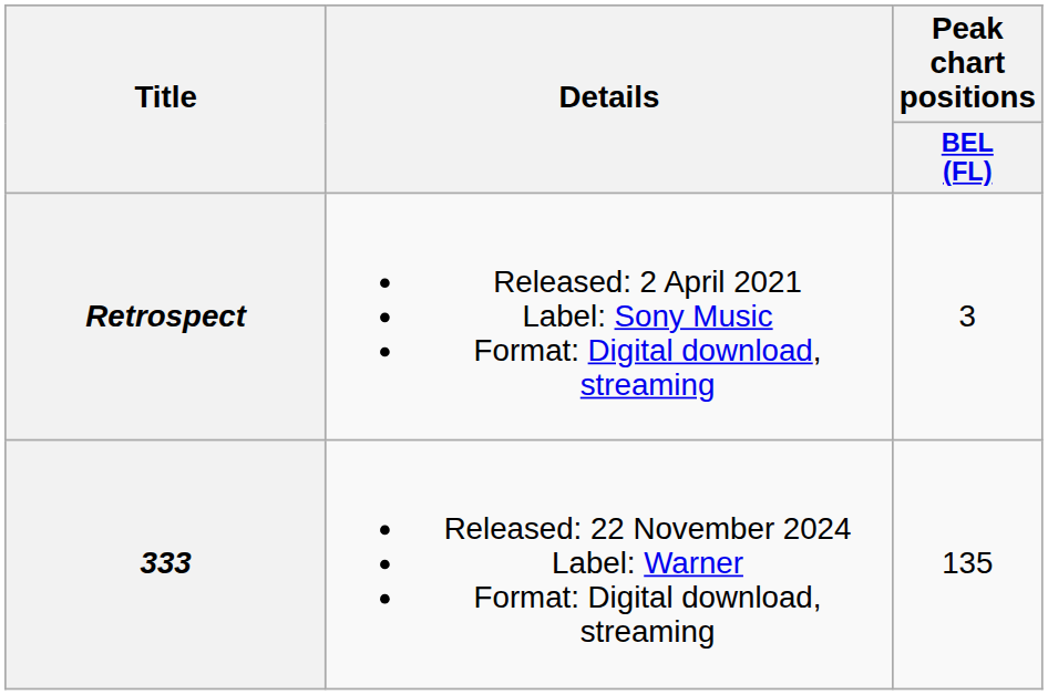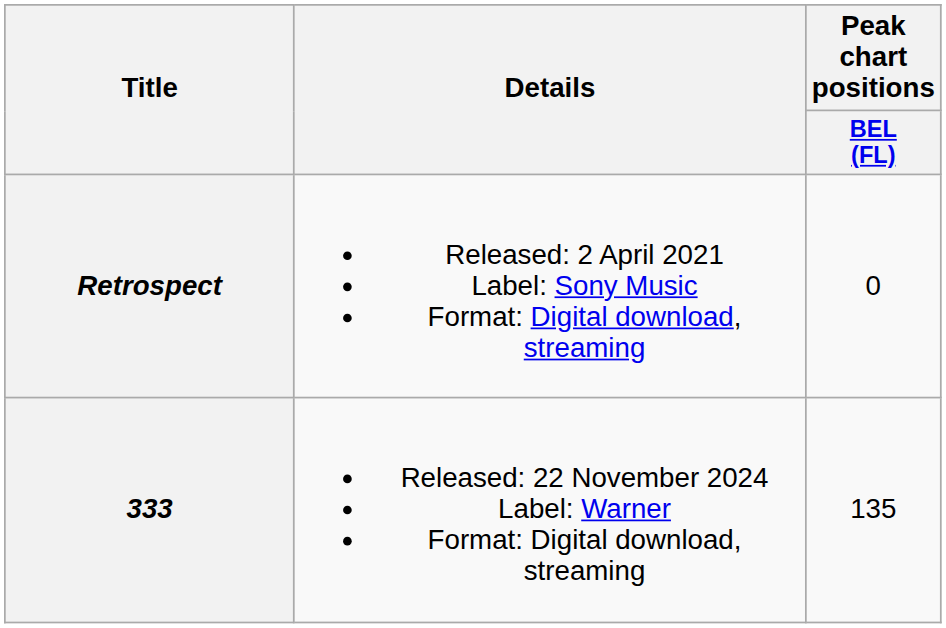Retrospect | Peak chart positions / BEL (FL): 3 -> 0
